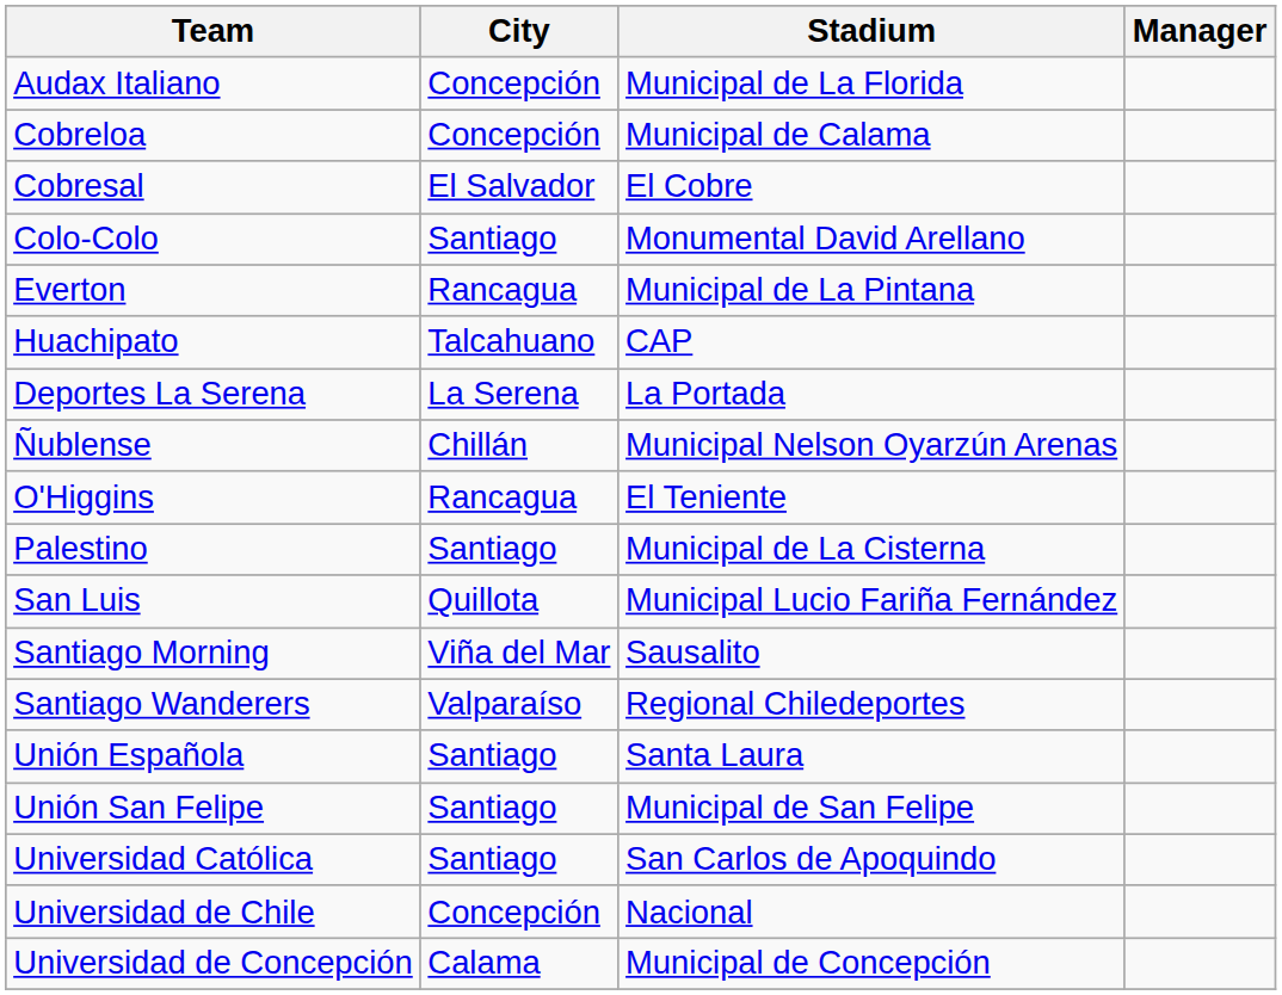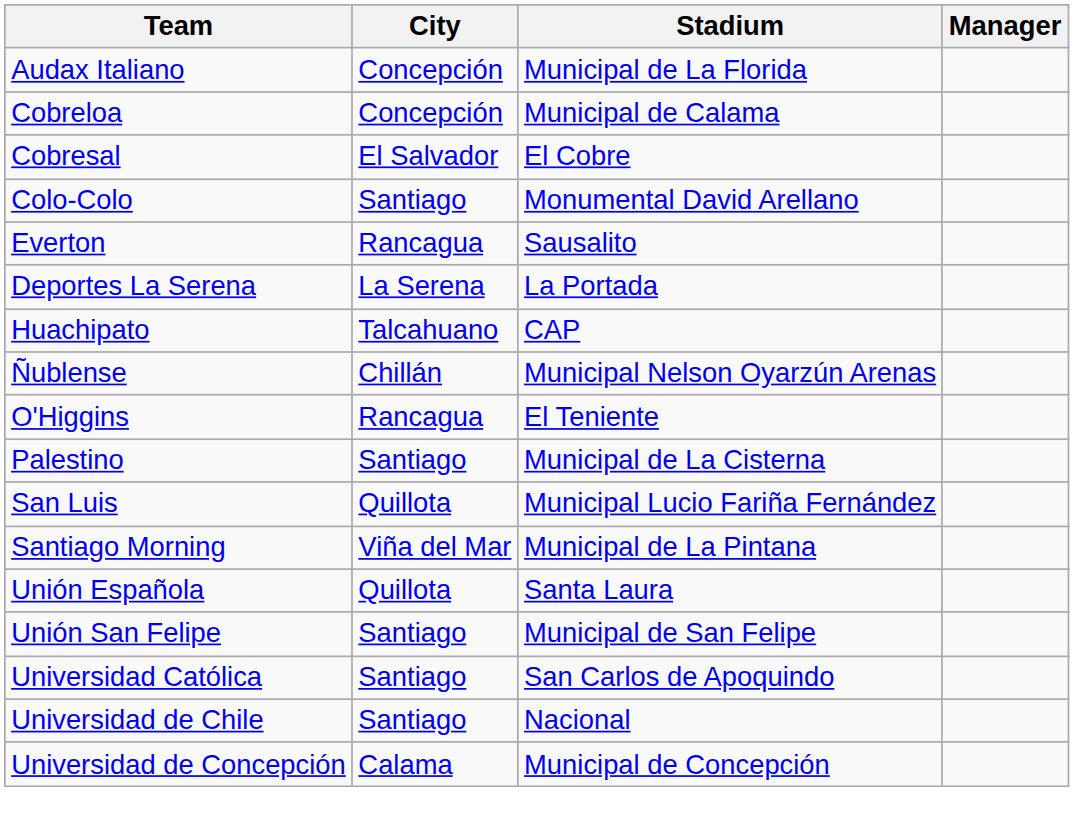Everton | Stadium: Municipal de La Pintana -> Sausalito
rows swapped: Huachipato <-> Deportes La Serena
Santiago Morning | Stadium: Sausalito -> Municipal de La Pintana
- row: Santiago Wanderers | Valparaíso | Regional Chiledeportes
Unión Española | City: Santiago -> Quillota
Universidad de Chile | City: Concepción -> Santiago
